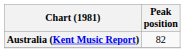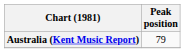Australia (Kent Music Report) | Peak position: 82 -> 79
